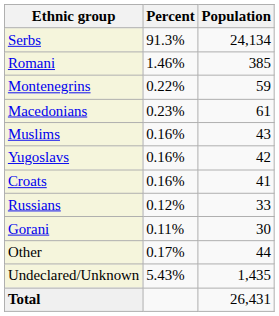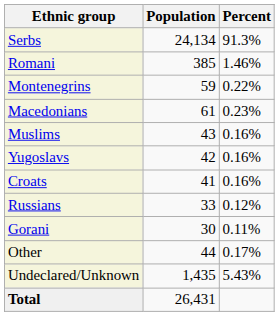columns swapped: Population <-> Percent
